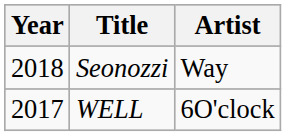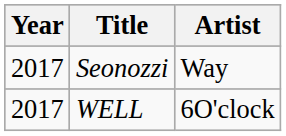Seonozzi | Year: 2018 -> 2017
